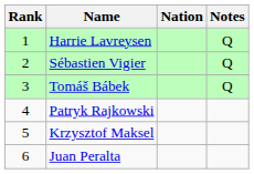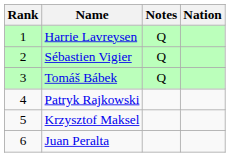columns swapped: Nation <-> Notes
